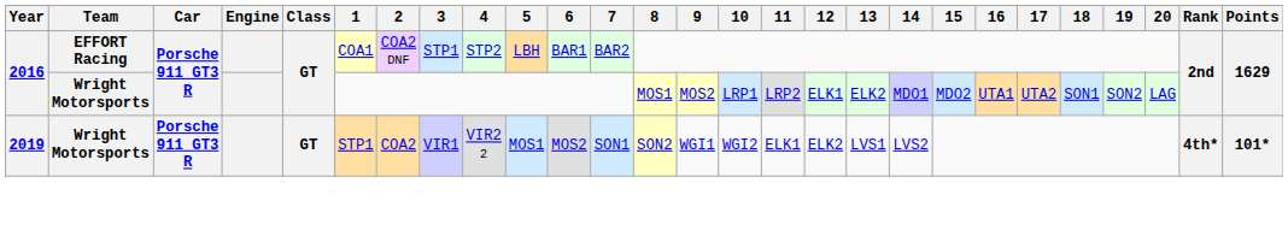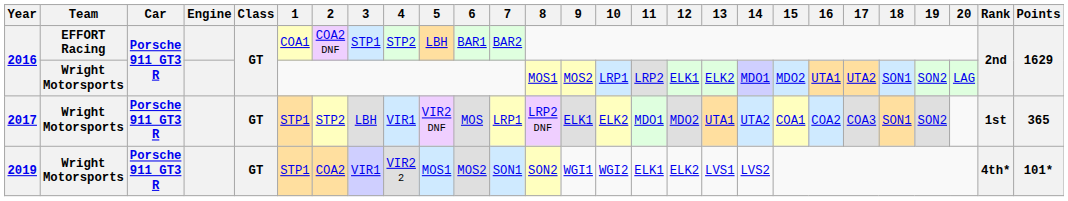+ row: 2017 | Wright Motorsports | Porsche 911 GT3 R | GT | STP1 | STP2 | LBH | VIR1 | VIR2 DNF | MOS | LRP1 | LRP2 DNF | ELK1 | ELK2 | MDO1 | MDO2 | UTA1 | UTA2 | COA1 | COA2 | COA3 | SON1 | SON2 | 1st | 365
